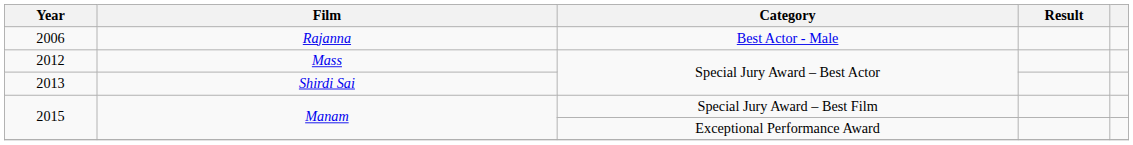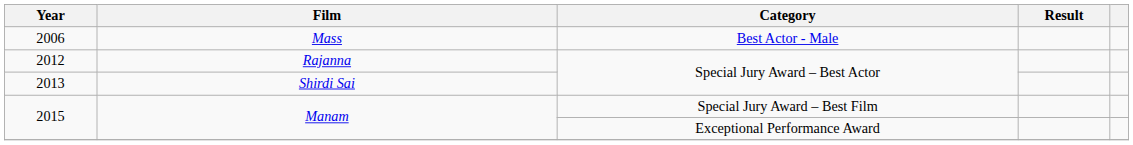2006 | Film: Rajanna -> Mass
2012 | Film: Mass -> Rajanna
